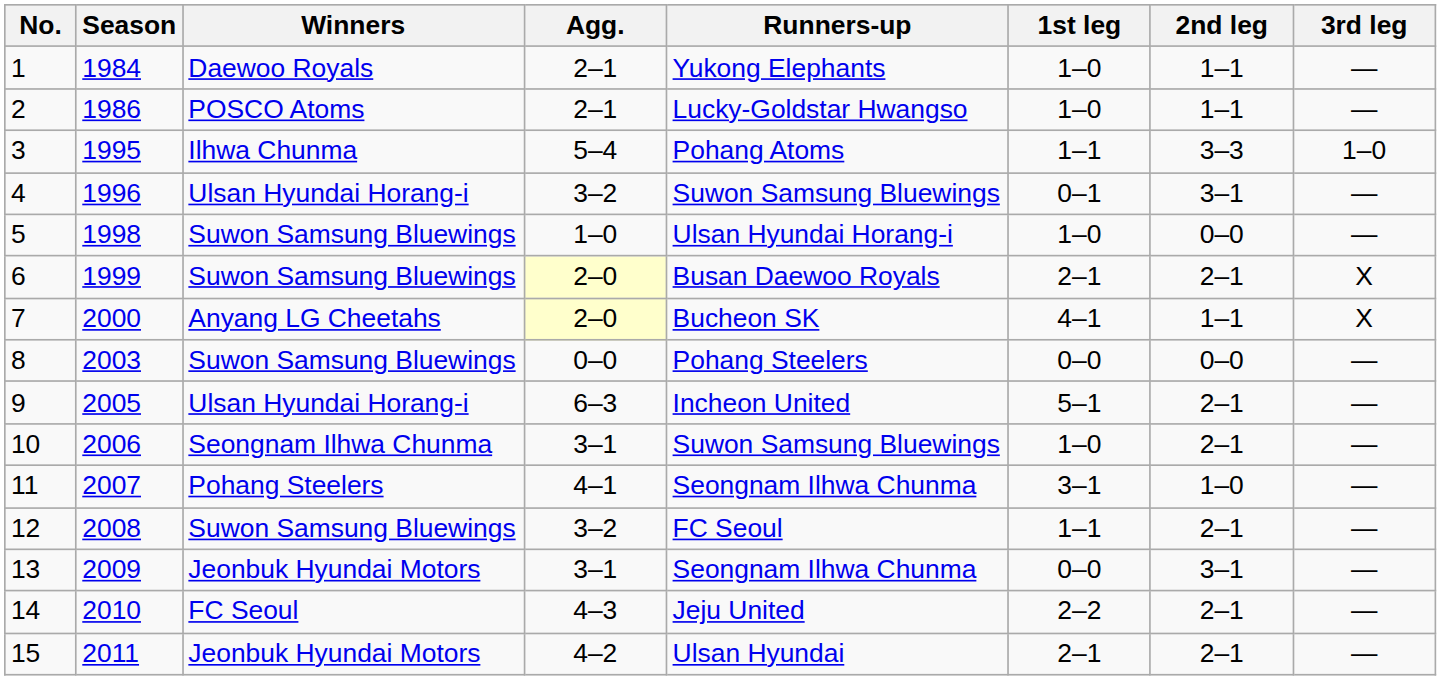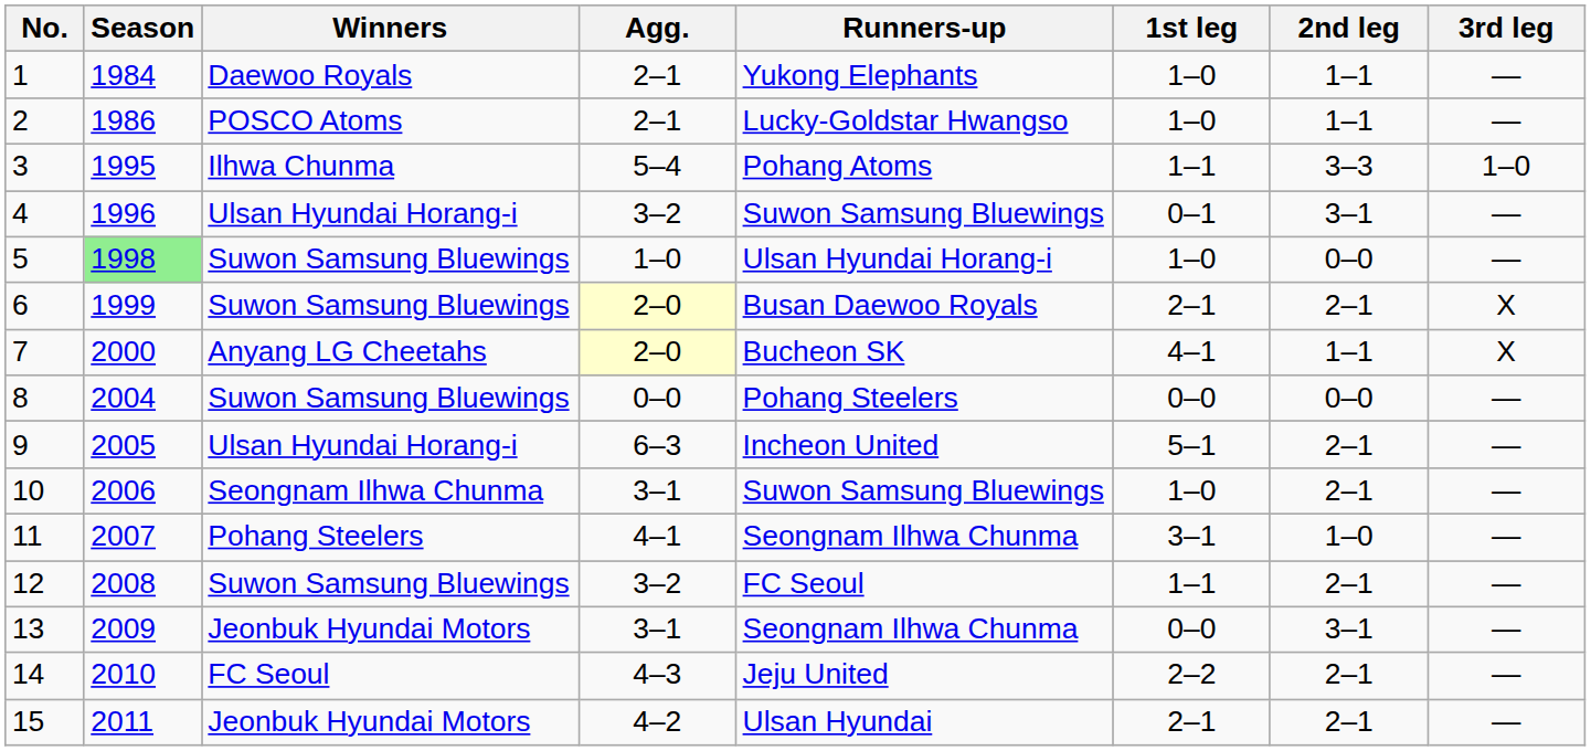5 | Season: no background -> lightgreen background
8 | Season: 2003 -> 2004
